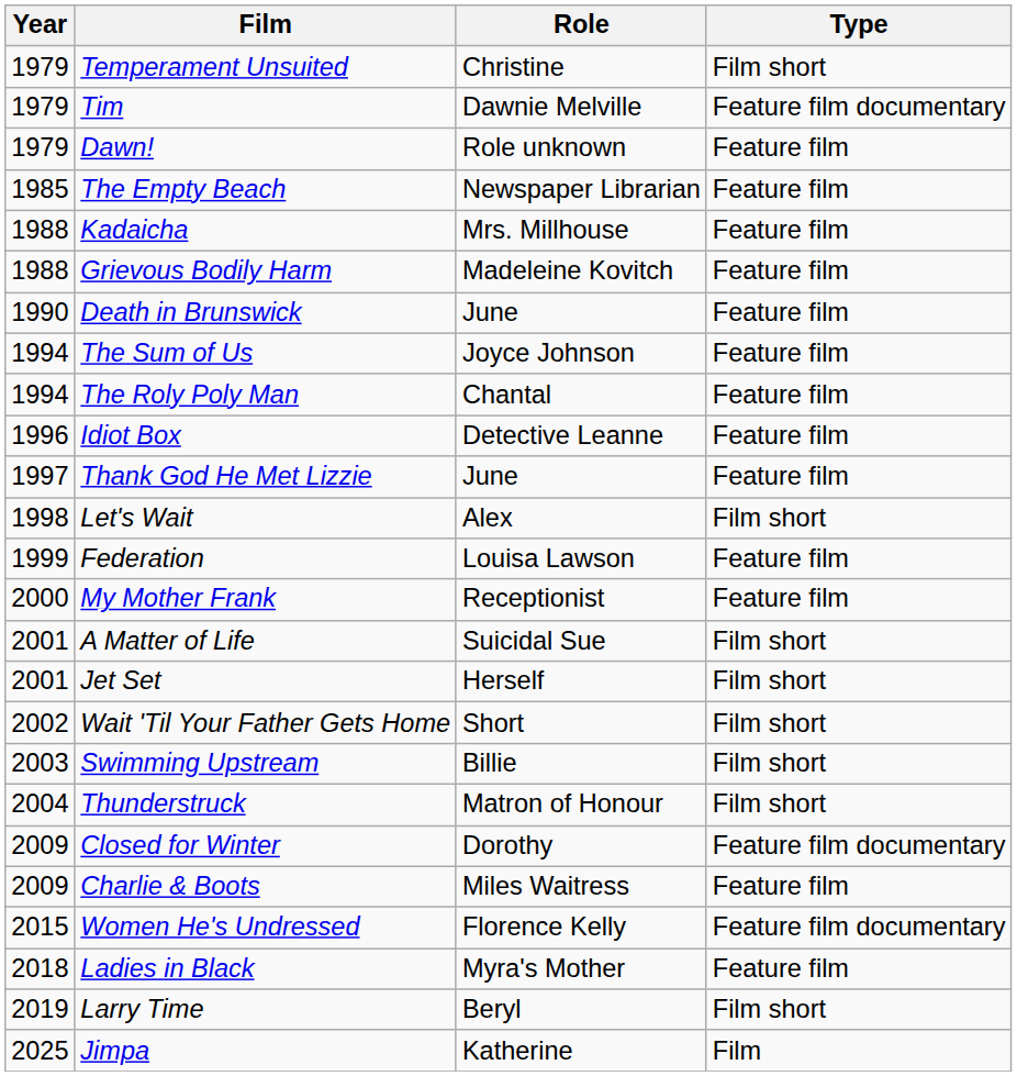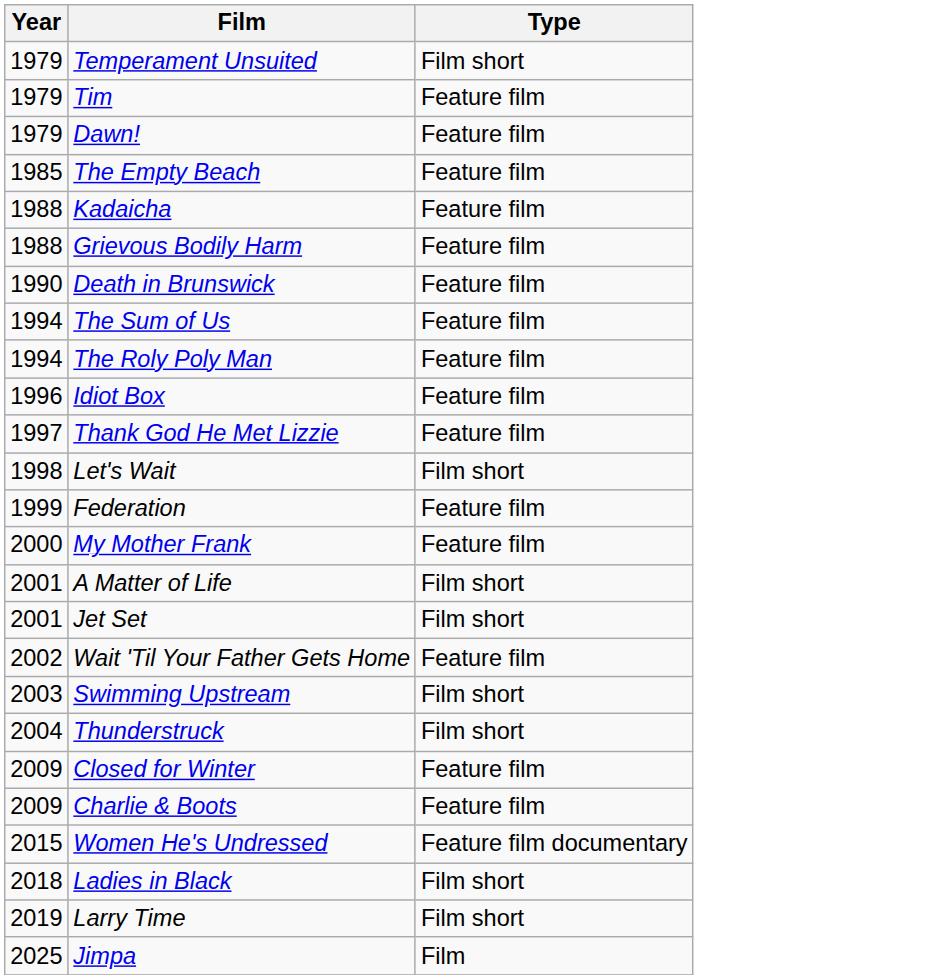- column: Role | Christine | Dawnie Melville | Role unknown | Newspaper Librarian | Mrs. Millhouse | Madeleine Kovitch | June | Joyce Johnson | Chantal | Detective Leanne | June | Alex | Louisa Lawson | Receptionist | Suicidal Sue | Herself | Short | Billie | Matron of Honour | Dorothy | Miles Waitress | Florence Kelly | Myra's Mother | Beryl | Katherine
Tim | Type: Feature film documentary -> Feature film
Wait 'Til Your Father Gets Home | Type: Film short -> Feature film
Closed for Winter | Type: Feature film documentary -> Feature film
Ladies in Black | Type: Feature film -> Film short
